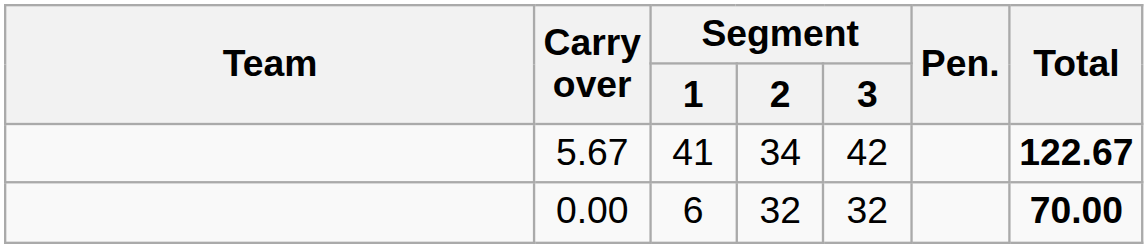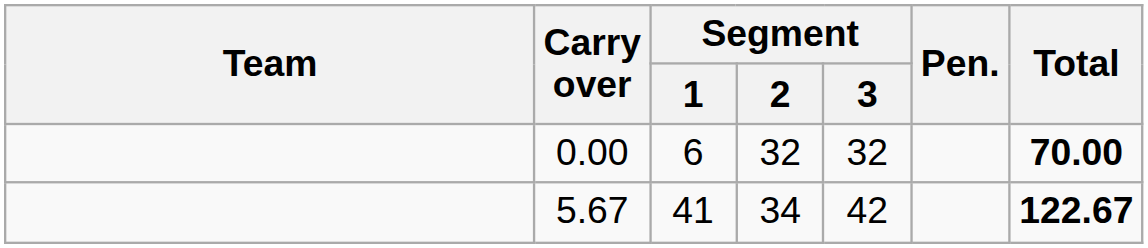rows swapped: 0.00 <-> 5.67
